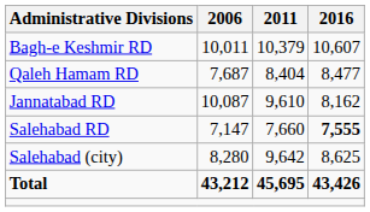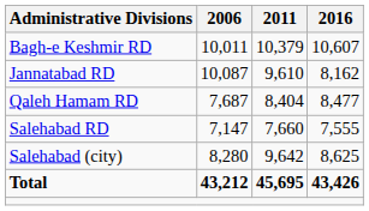rows swapped: Jannatabad RD <-> Qaleh Hamam RD
Salehabad RD | 2016: bold -> normal
